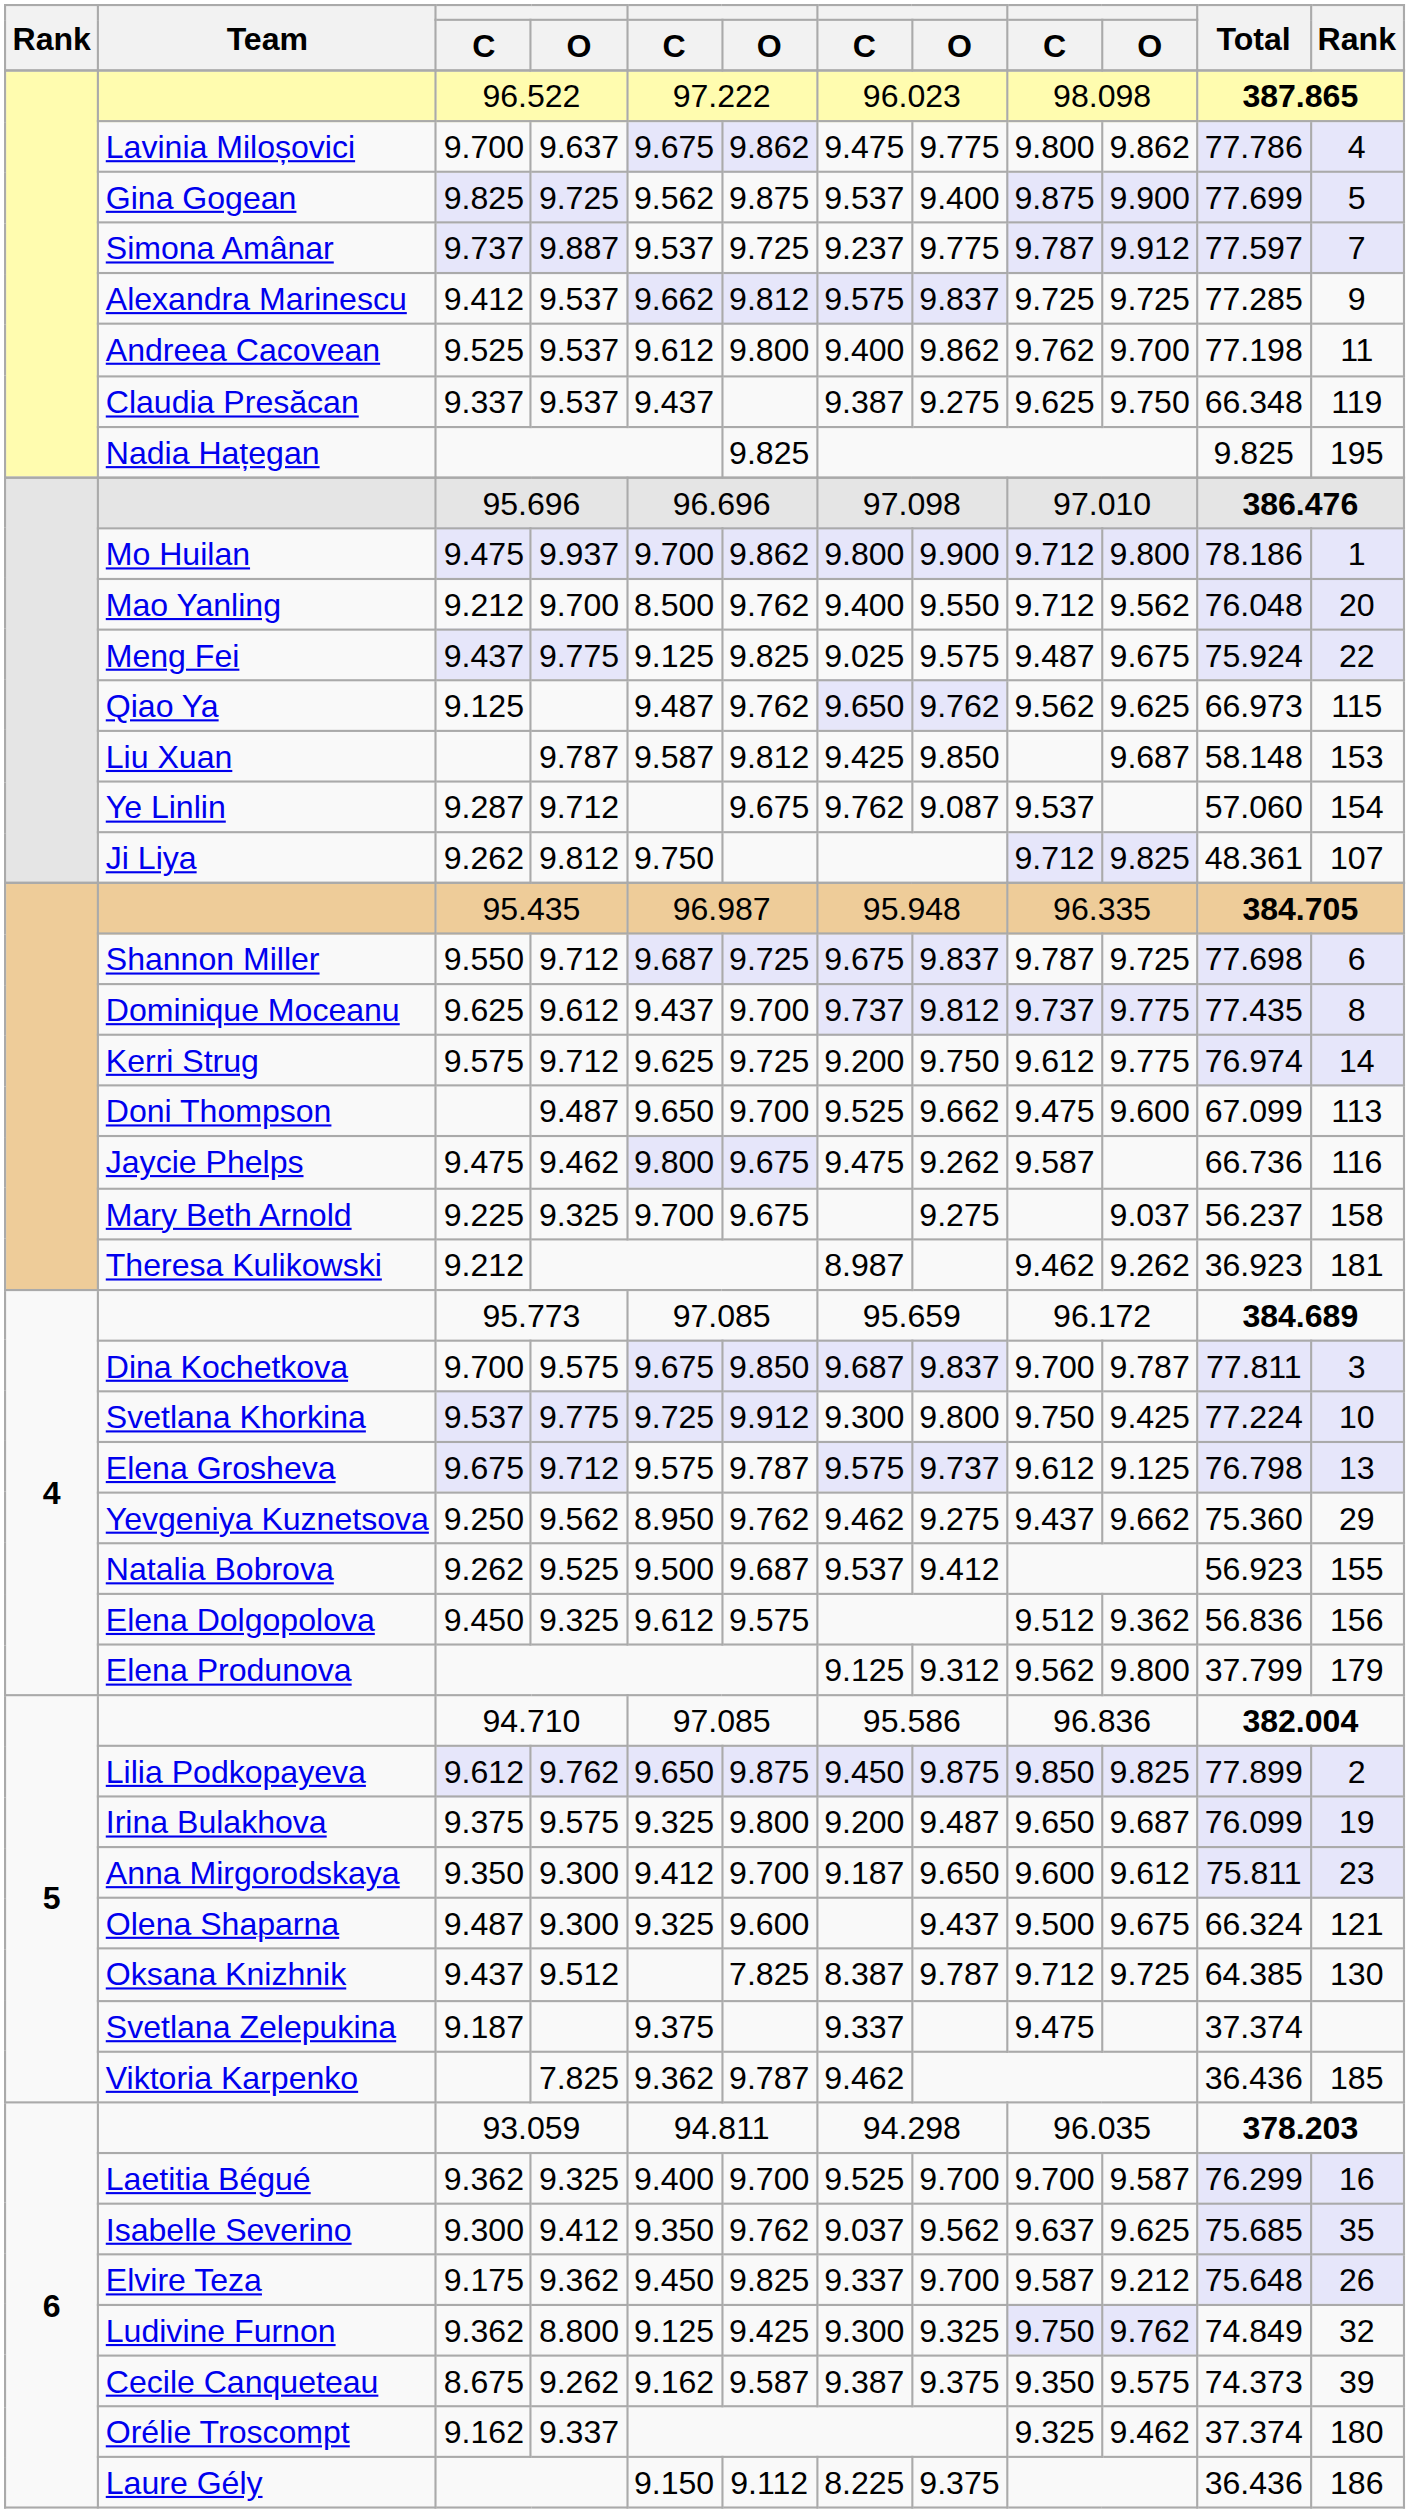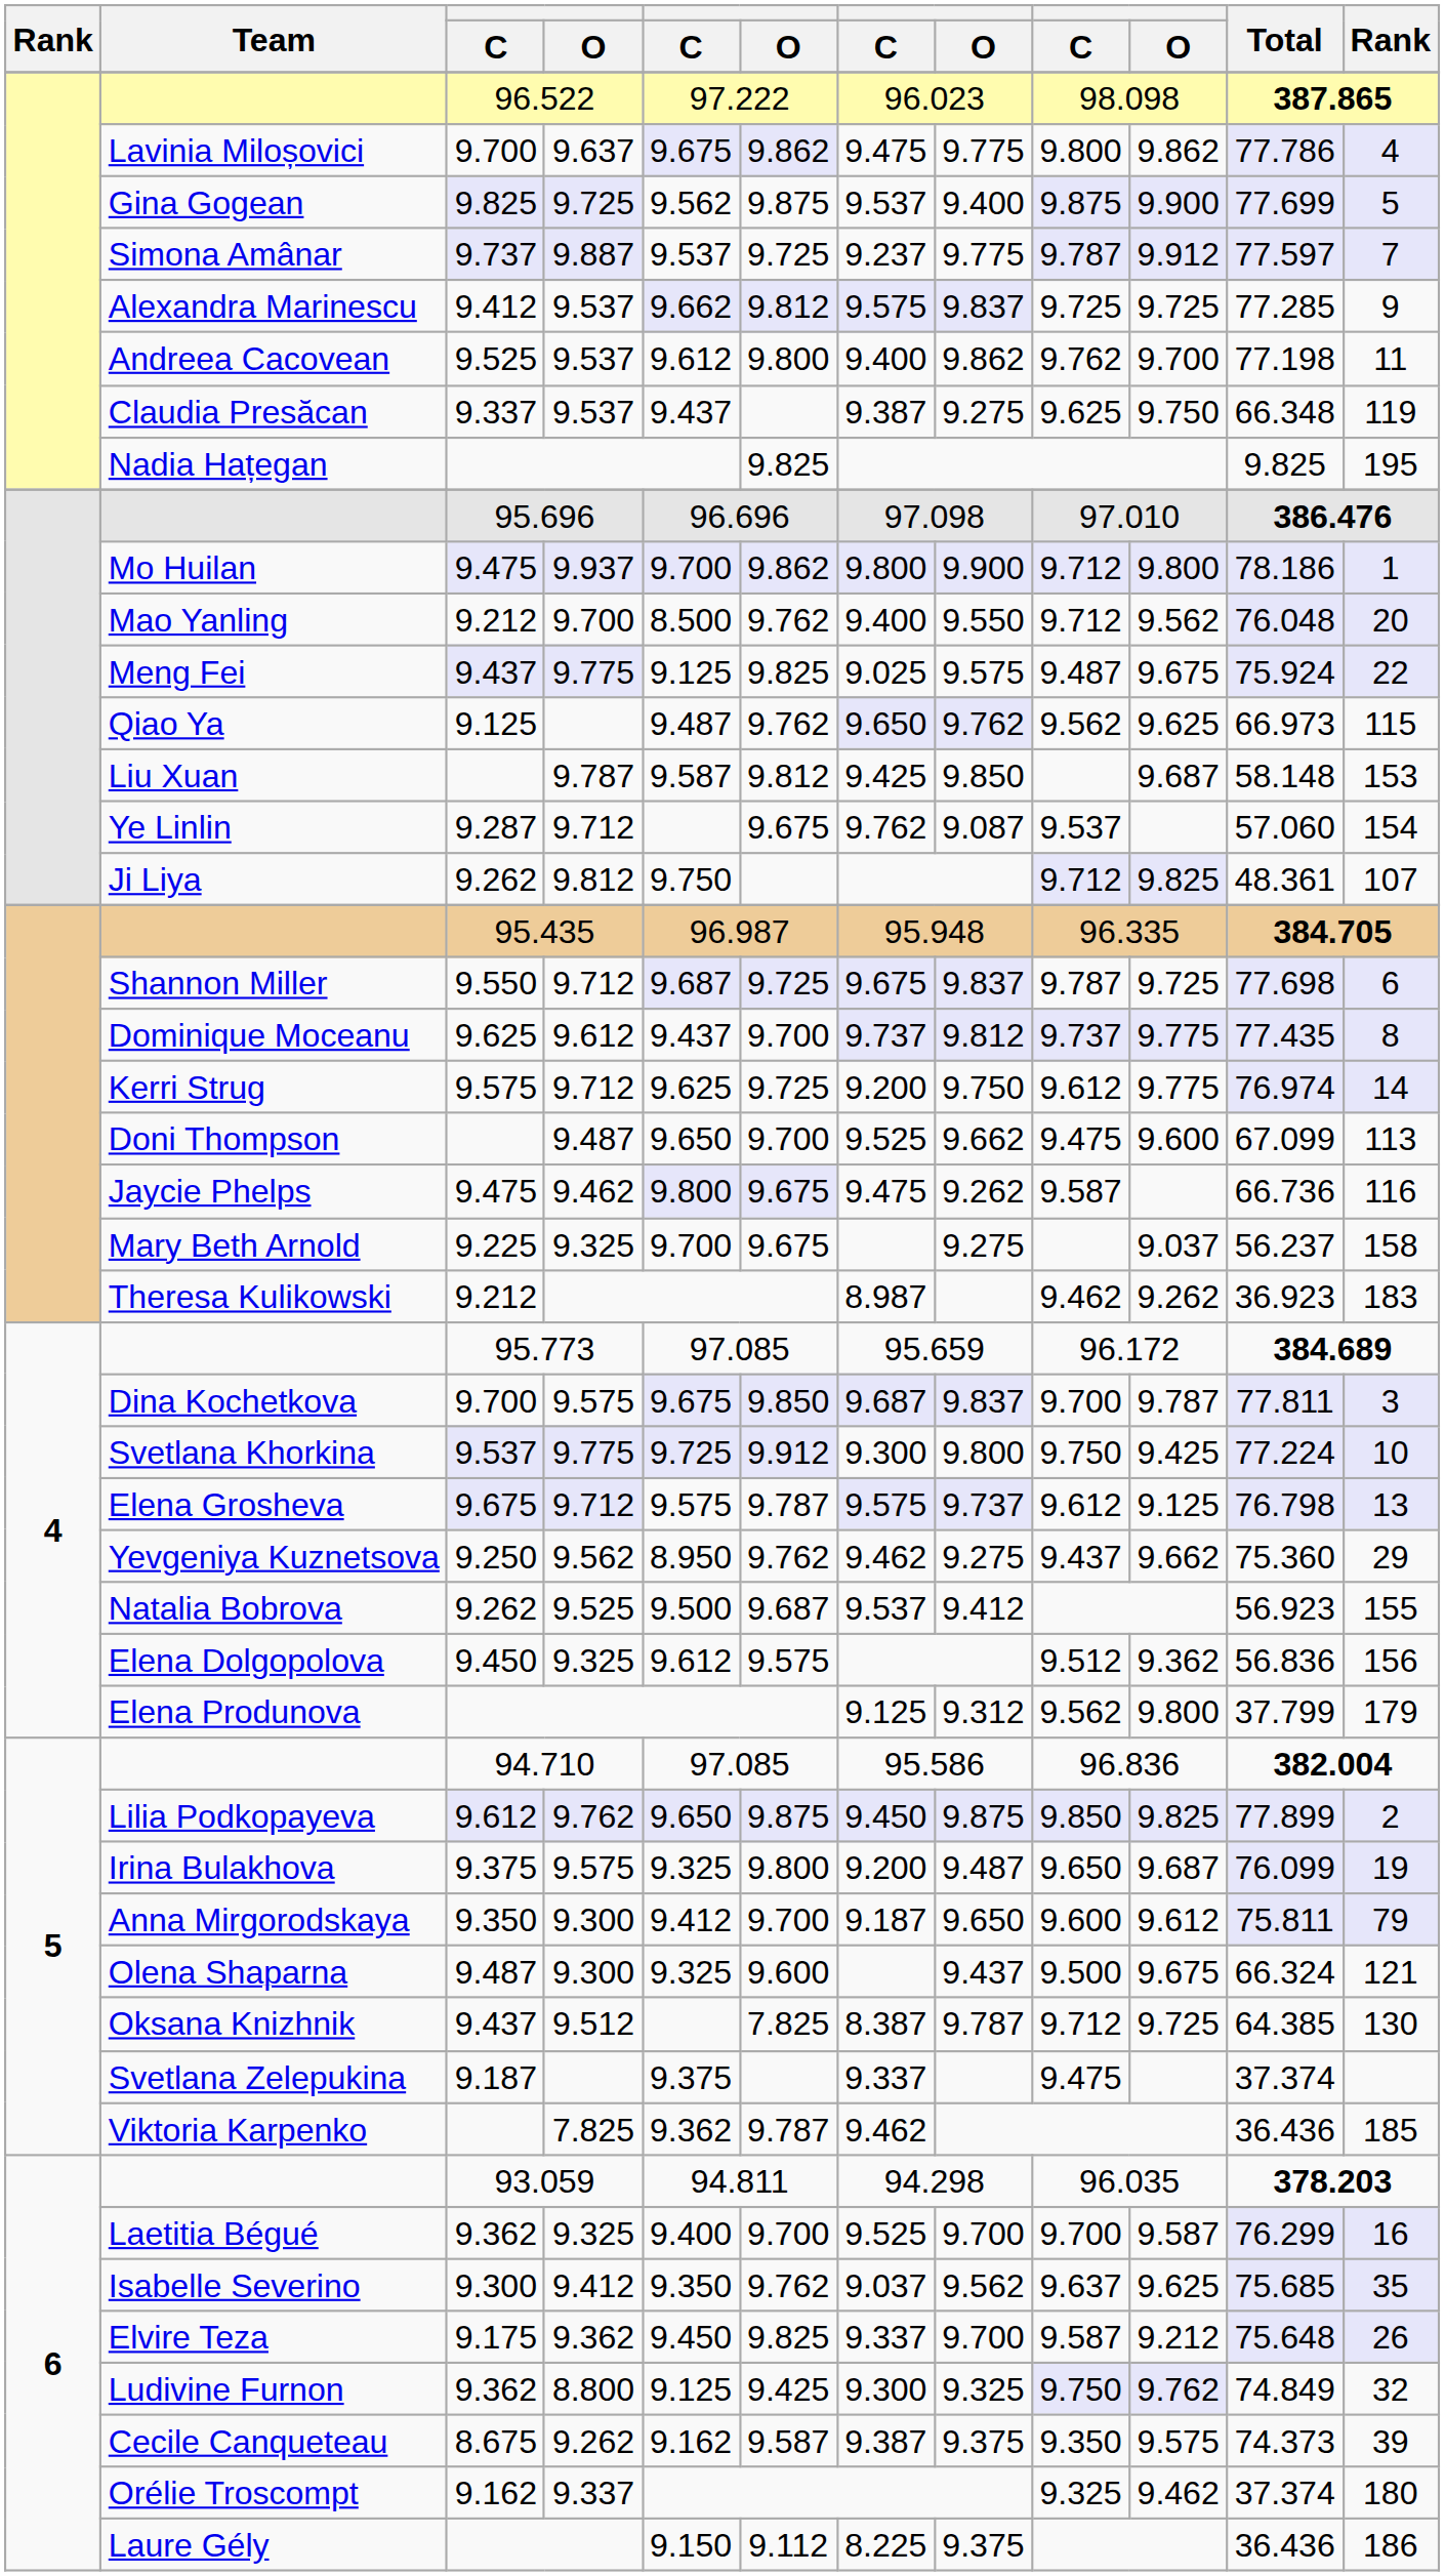Theresa Kulikowski | column 12: 181 -> 183
Anna Mirgorodskaya | column 12: 23 -> 79
